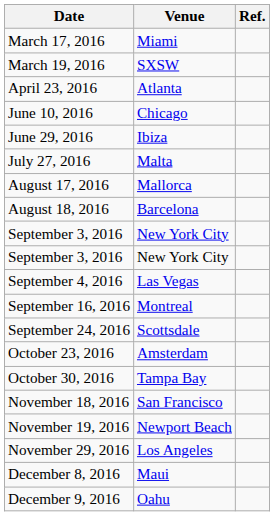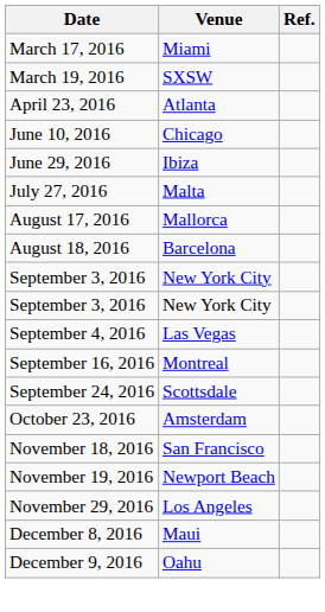- row: October 30, 2016 | Tampa Bay
